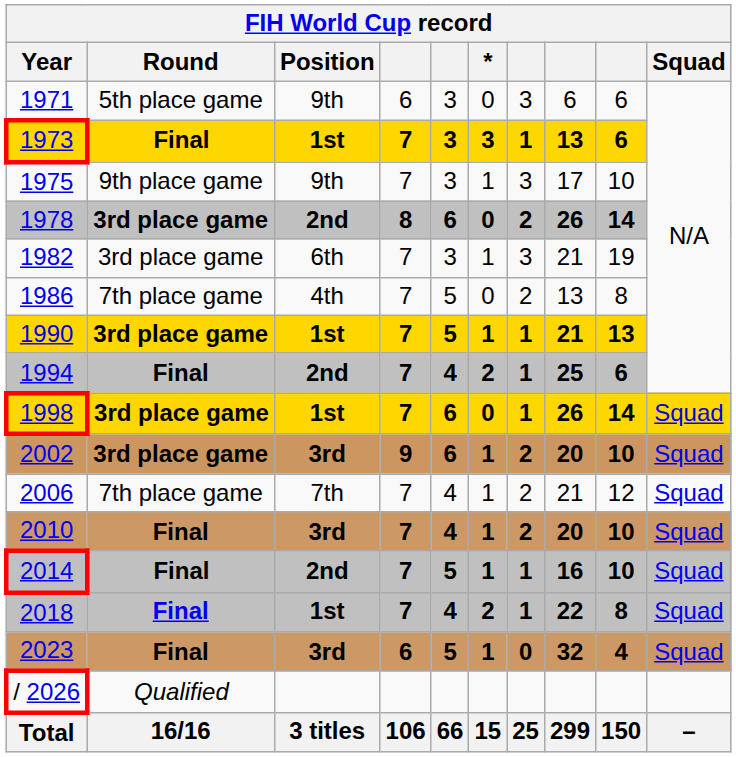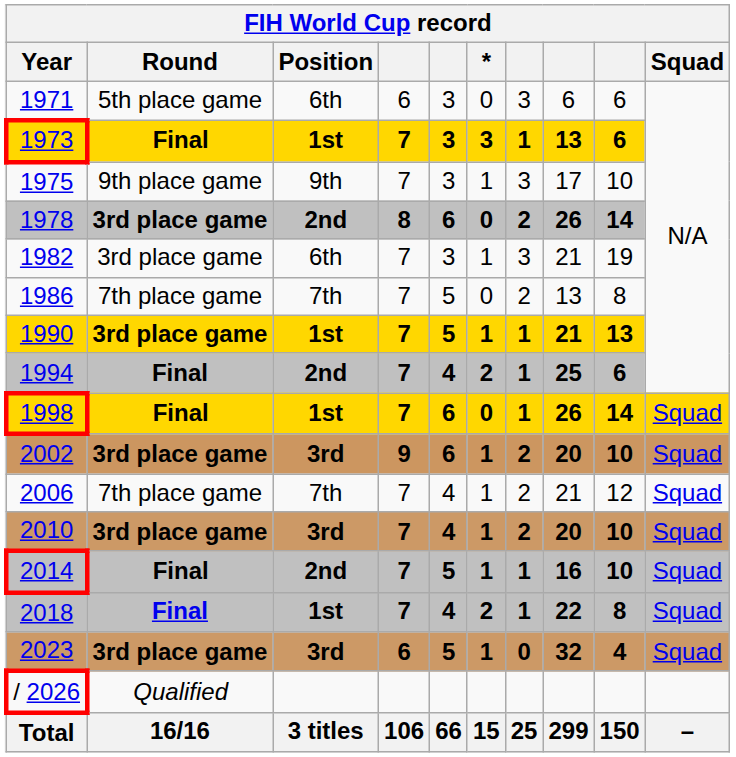1971 | Position: 9th -> 6th
1986 | Position: 4th -> 7th
1998 | Round: 3rd place game -> Final
2010 | Round: Final -> 3rd place game
2023 | Round: Final -> 3rd place game
